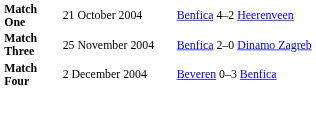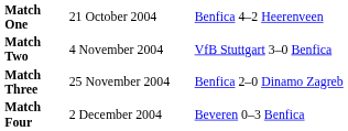+ row: Match Two | 4 November 2004 | VfB Stuttgart 3–0 Benfica
